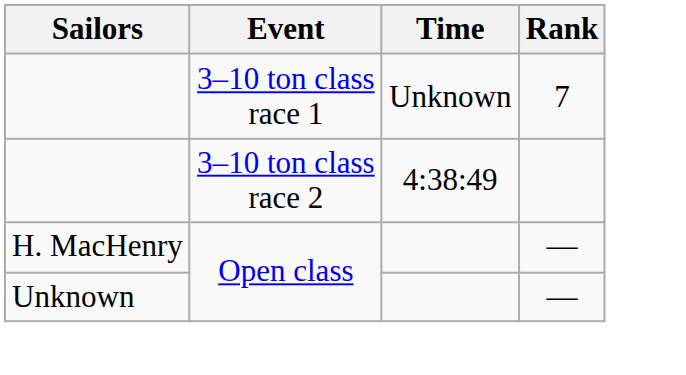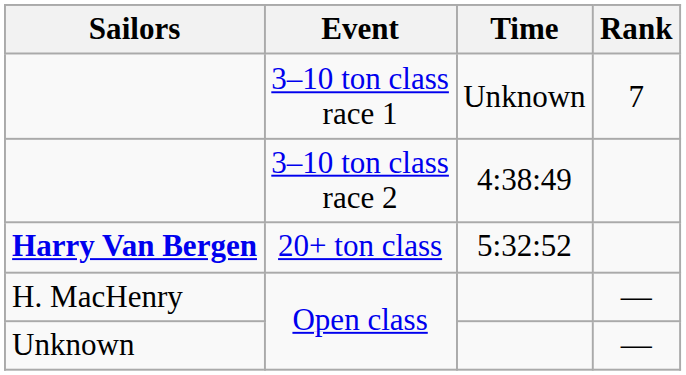+ row: Harry Van Bergen | 20+ ton class | 5:32:52
